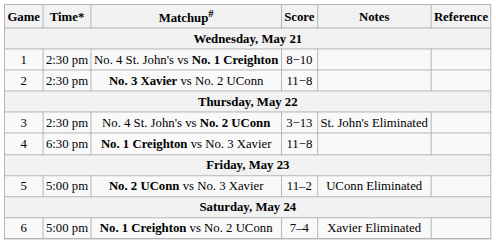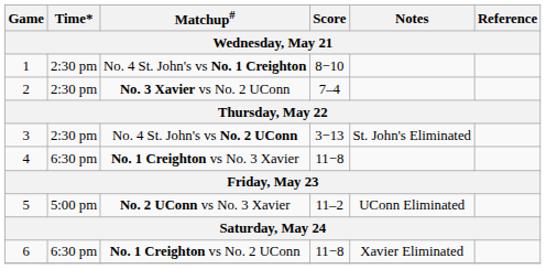No. 3 Xavier vs No. 2 UConn | Score: 11−8 -> 7–4
No. 1 Creighton vs No. 2 UConn | Time*: 5:00 pm -> 6:30 pm
No. 1 Creighton vs No. 2 UConn | Score: 7–4 -> 11−8
